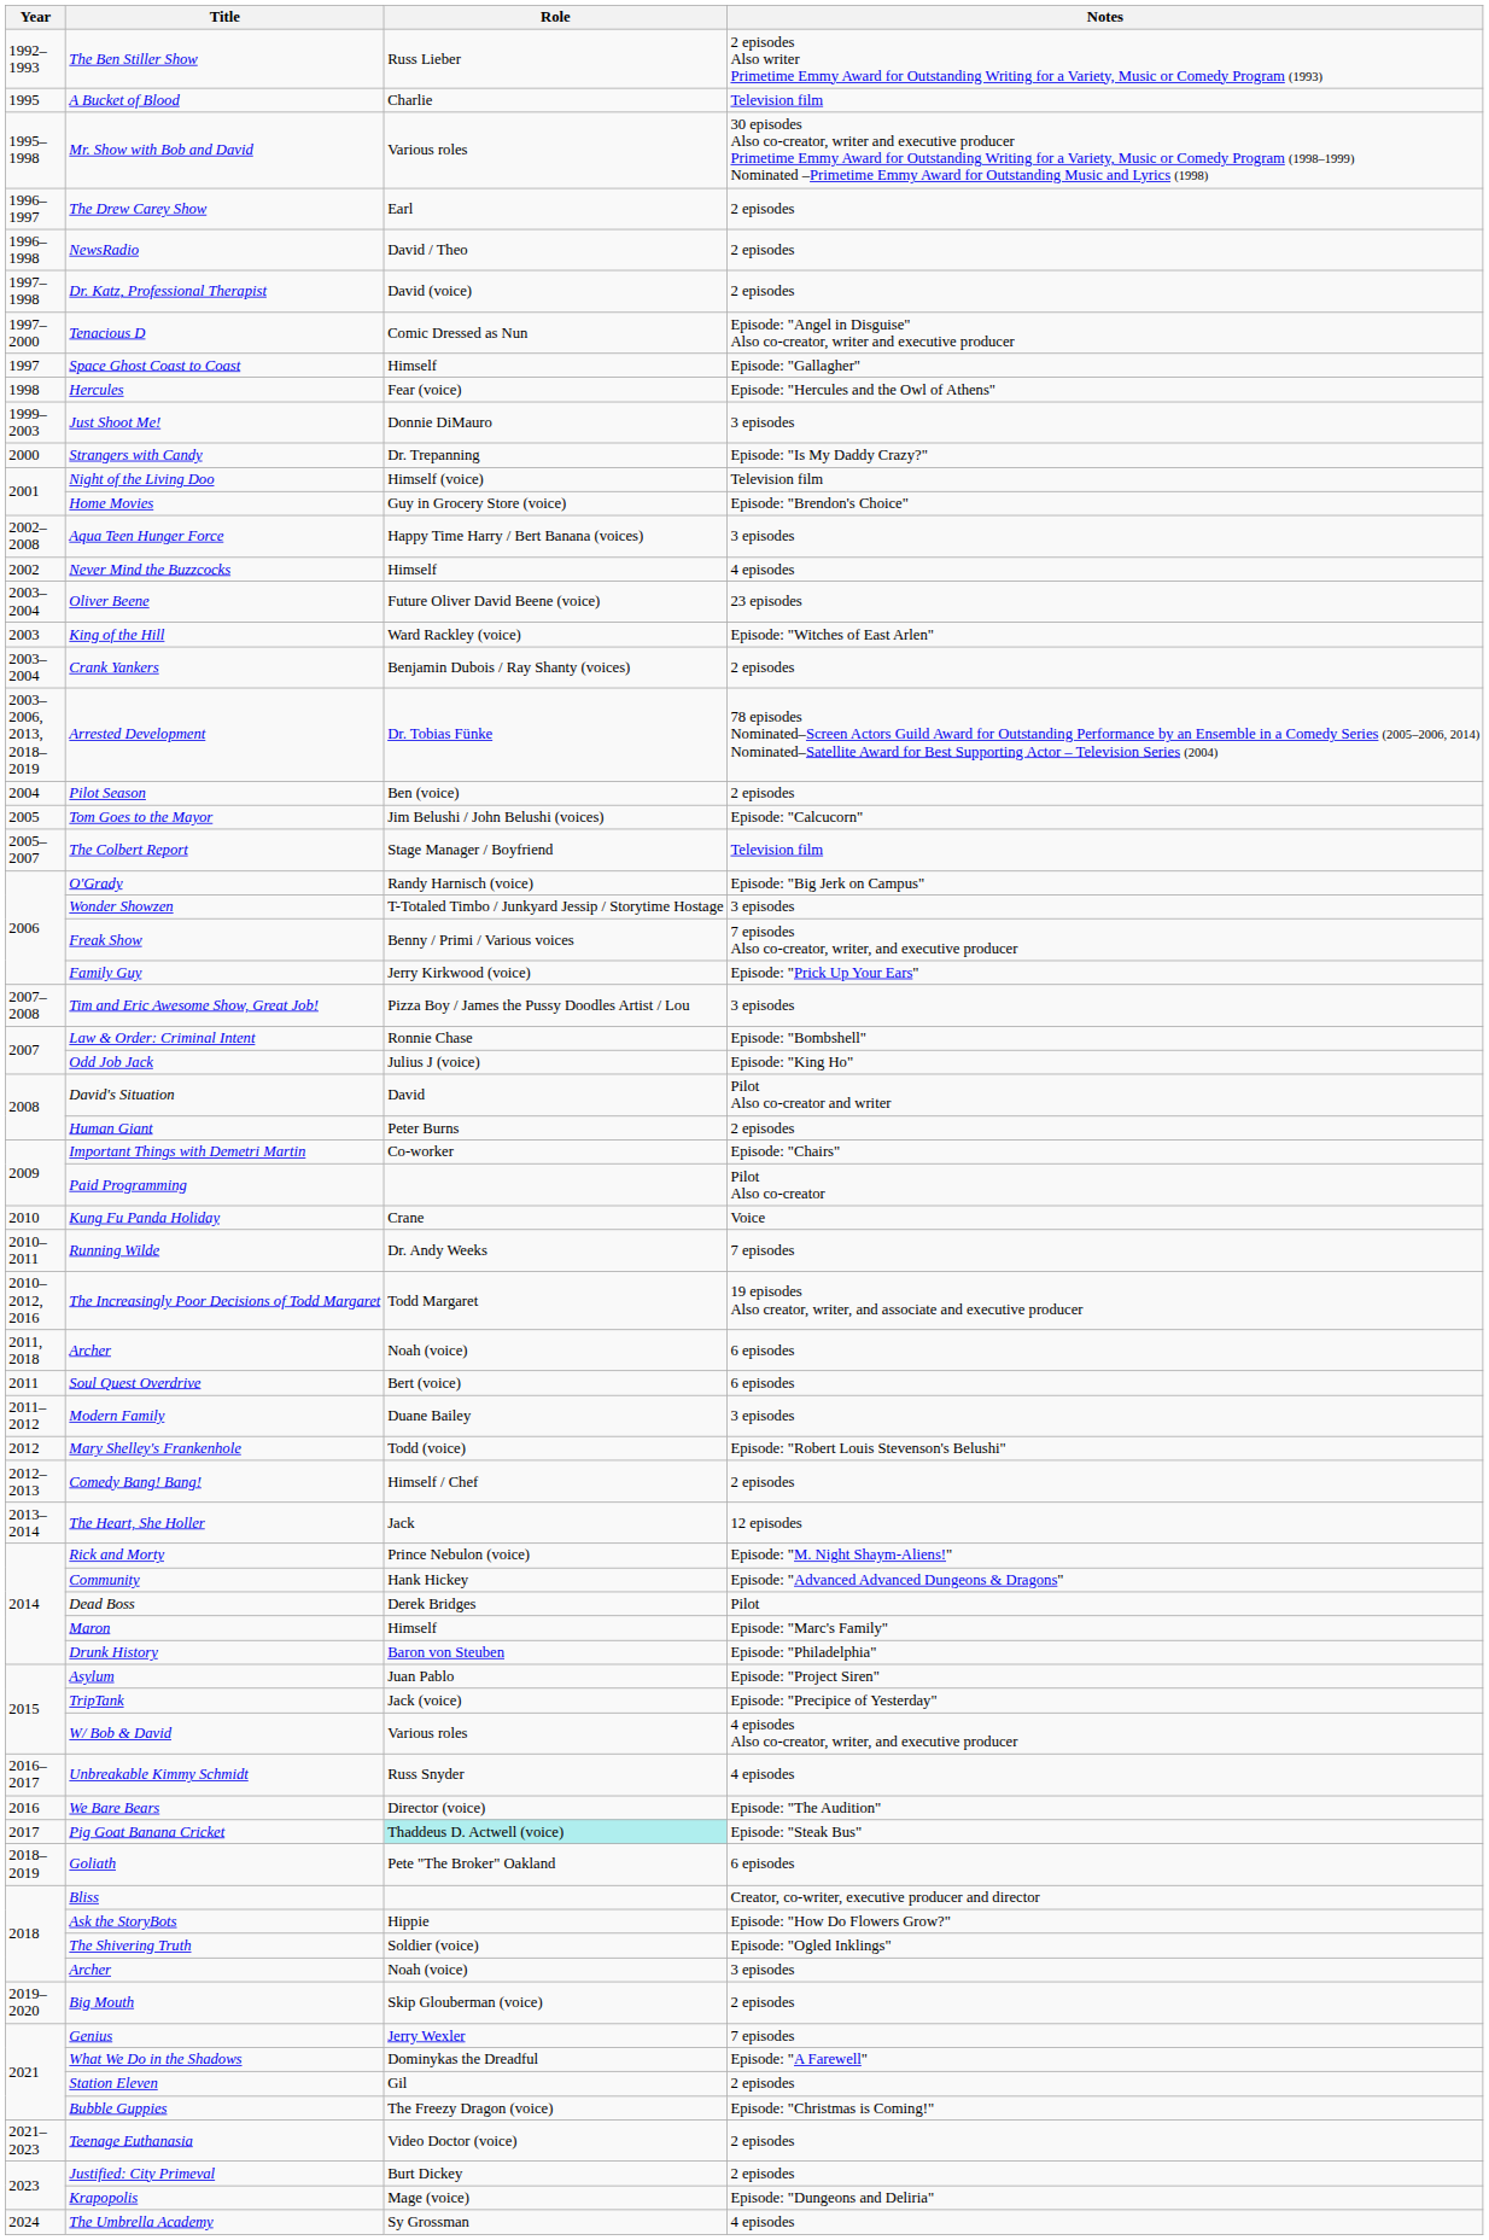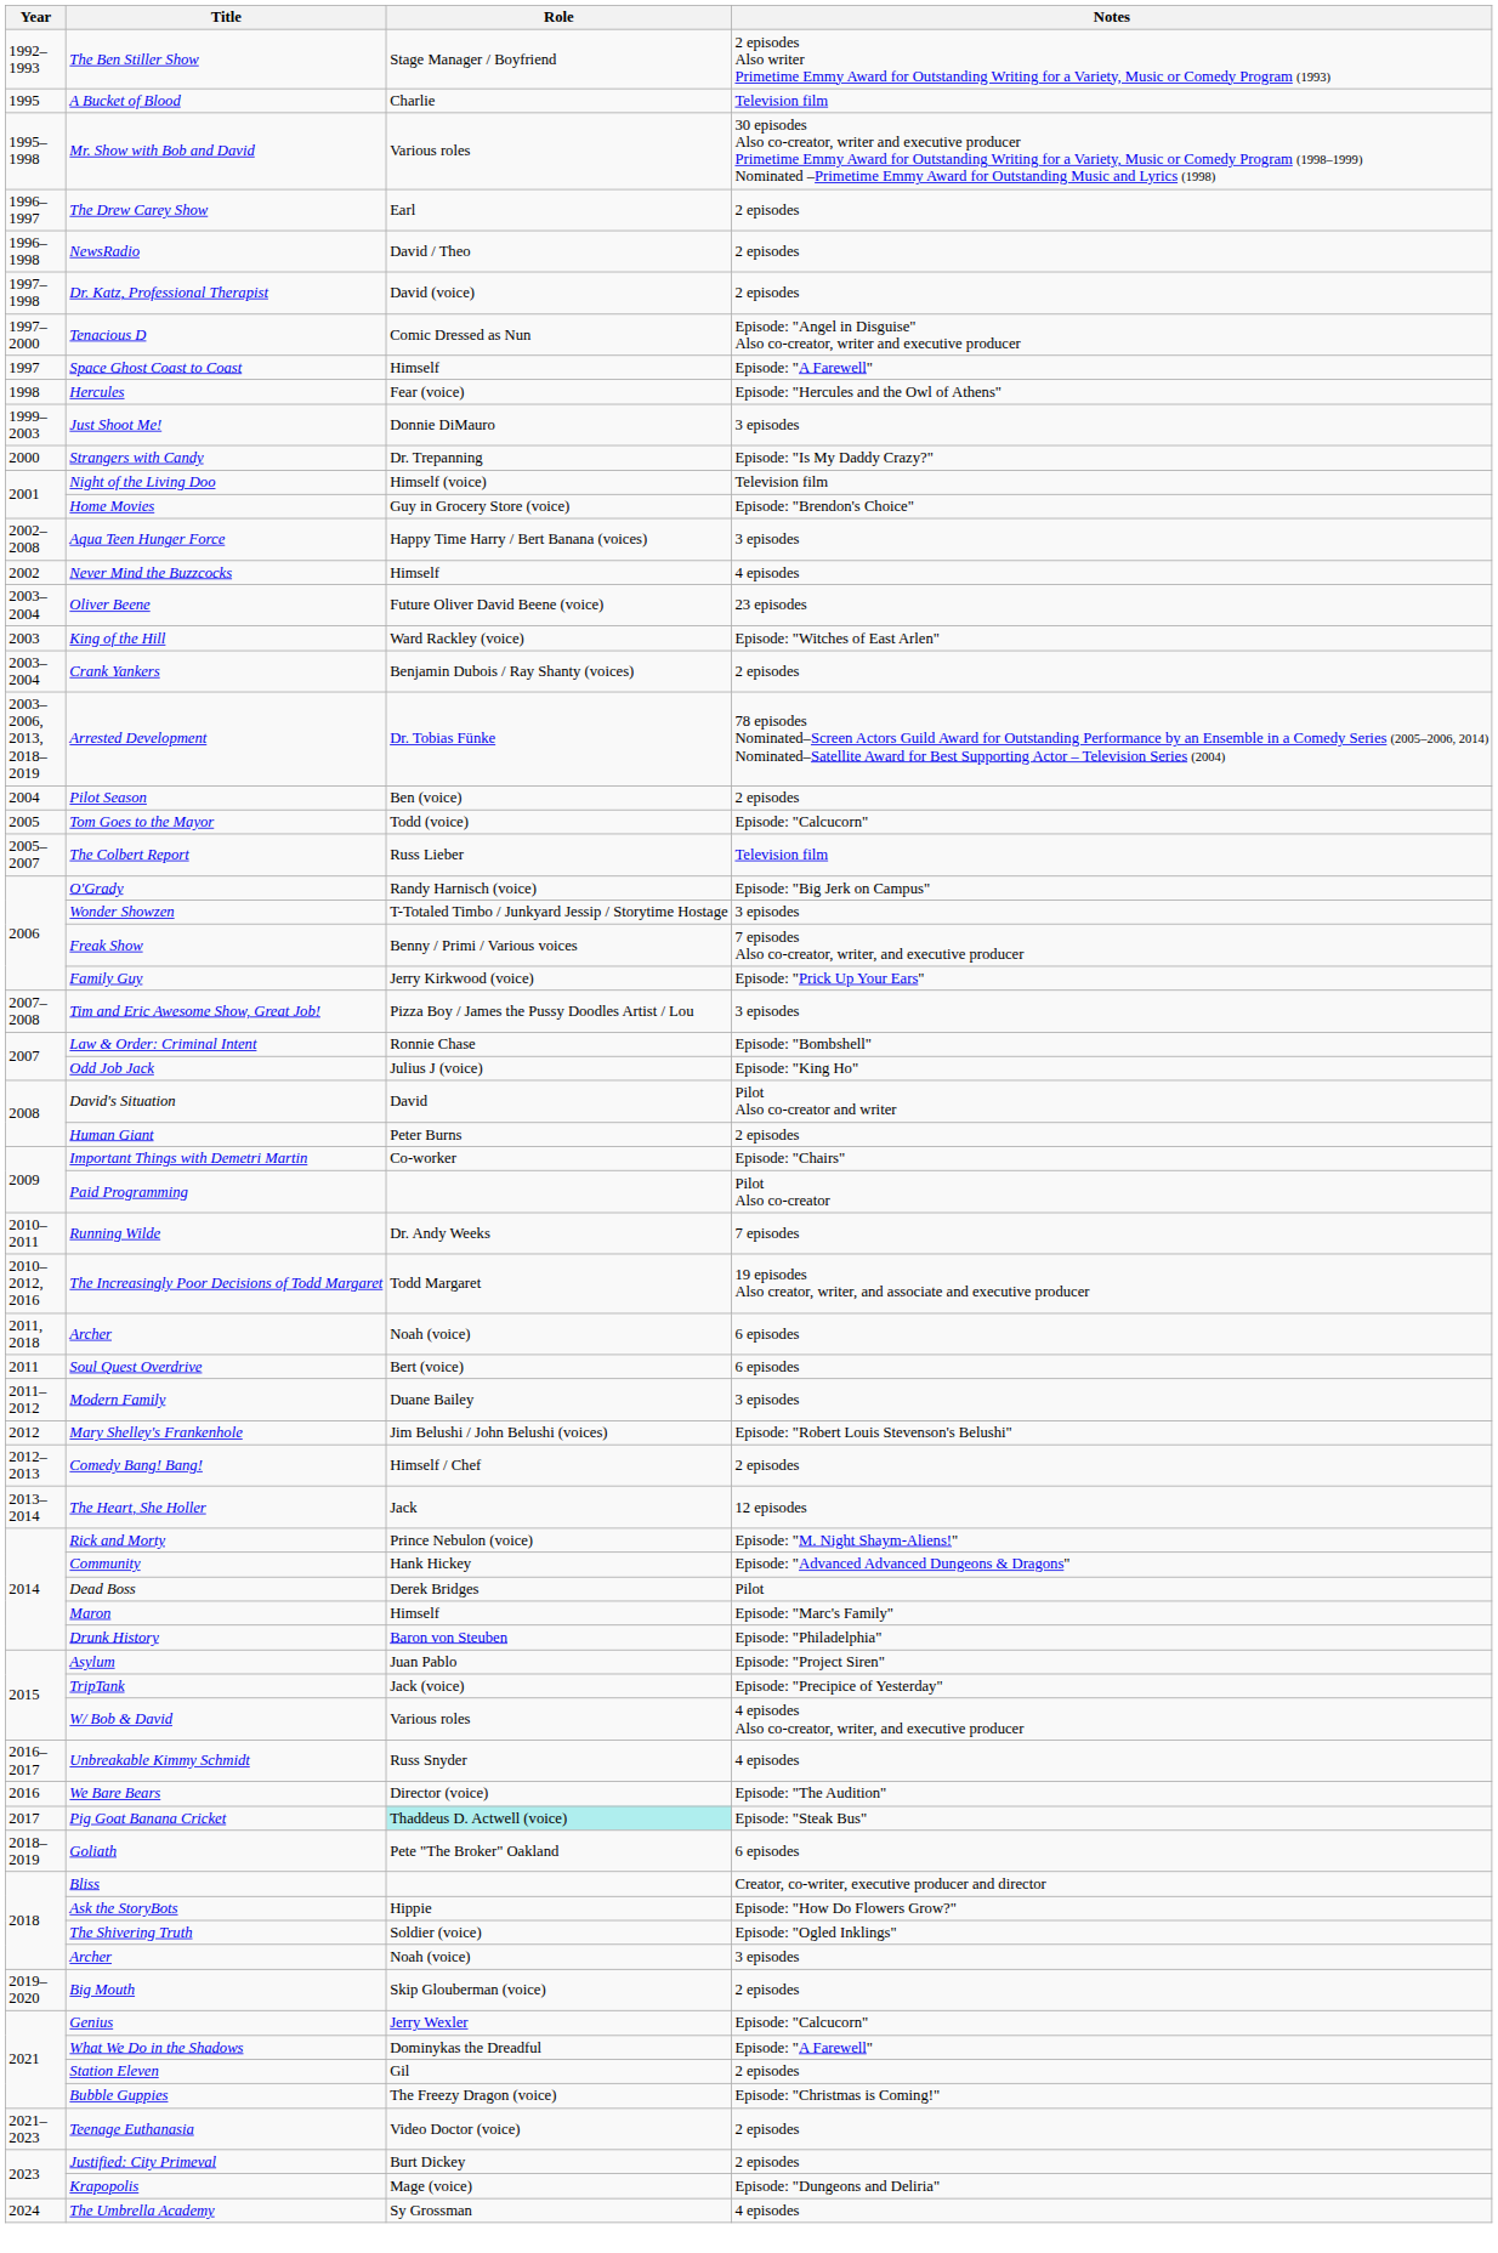The Ben Stiller Show | Role: Russ Lieber -> Stage Manager / Boyfriend
Space Ghost Coast to Coast | Notes: Episode: "Gallagher" -> Episode: "A Farewell"
Tom Goes to the Mayor | Role: Jim Belushi / John Belushi (voices) -> Todd (voice)
The Colbert Report | Role: Stage Manager / Boyfriend -> Russ Lieber
- row: 2010 | Kung Fu Panda Holiday | Crane | Voice
Mary Shelley's Frankenhole | Role: Todd (voice) -> Jim Belushi / John Belushi (voices)
Genius | Notes: 7 episodes -> Episode: "Calcucorn"
